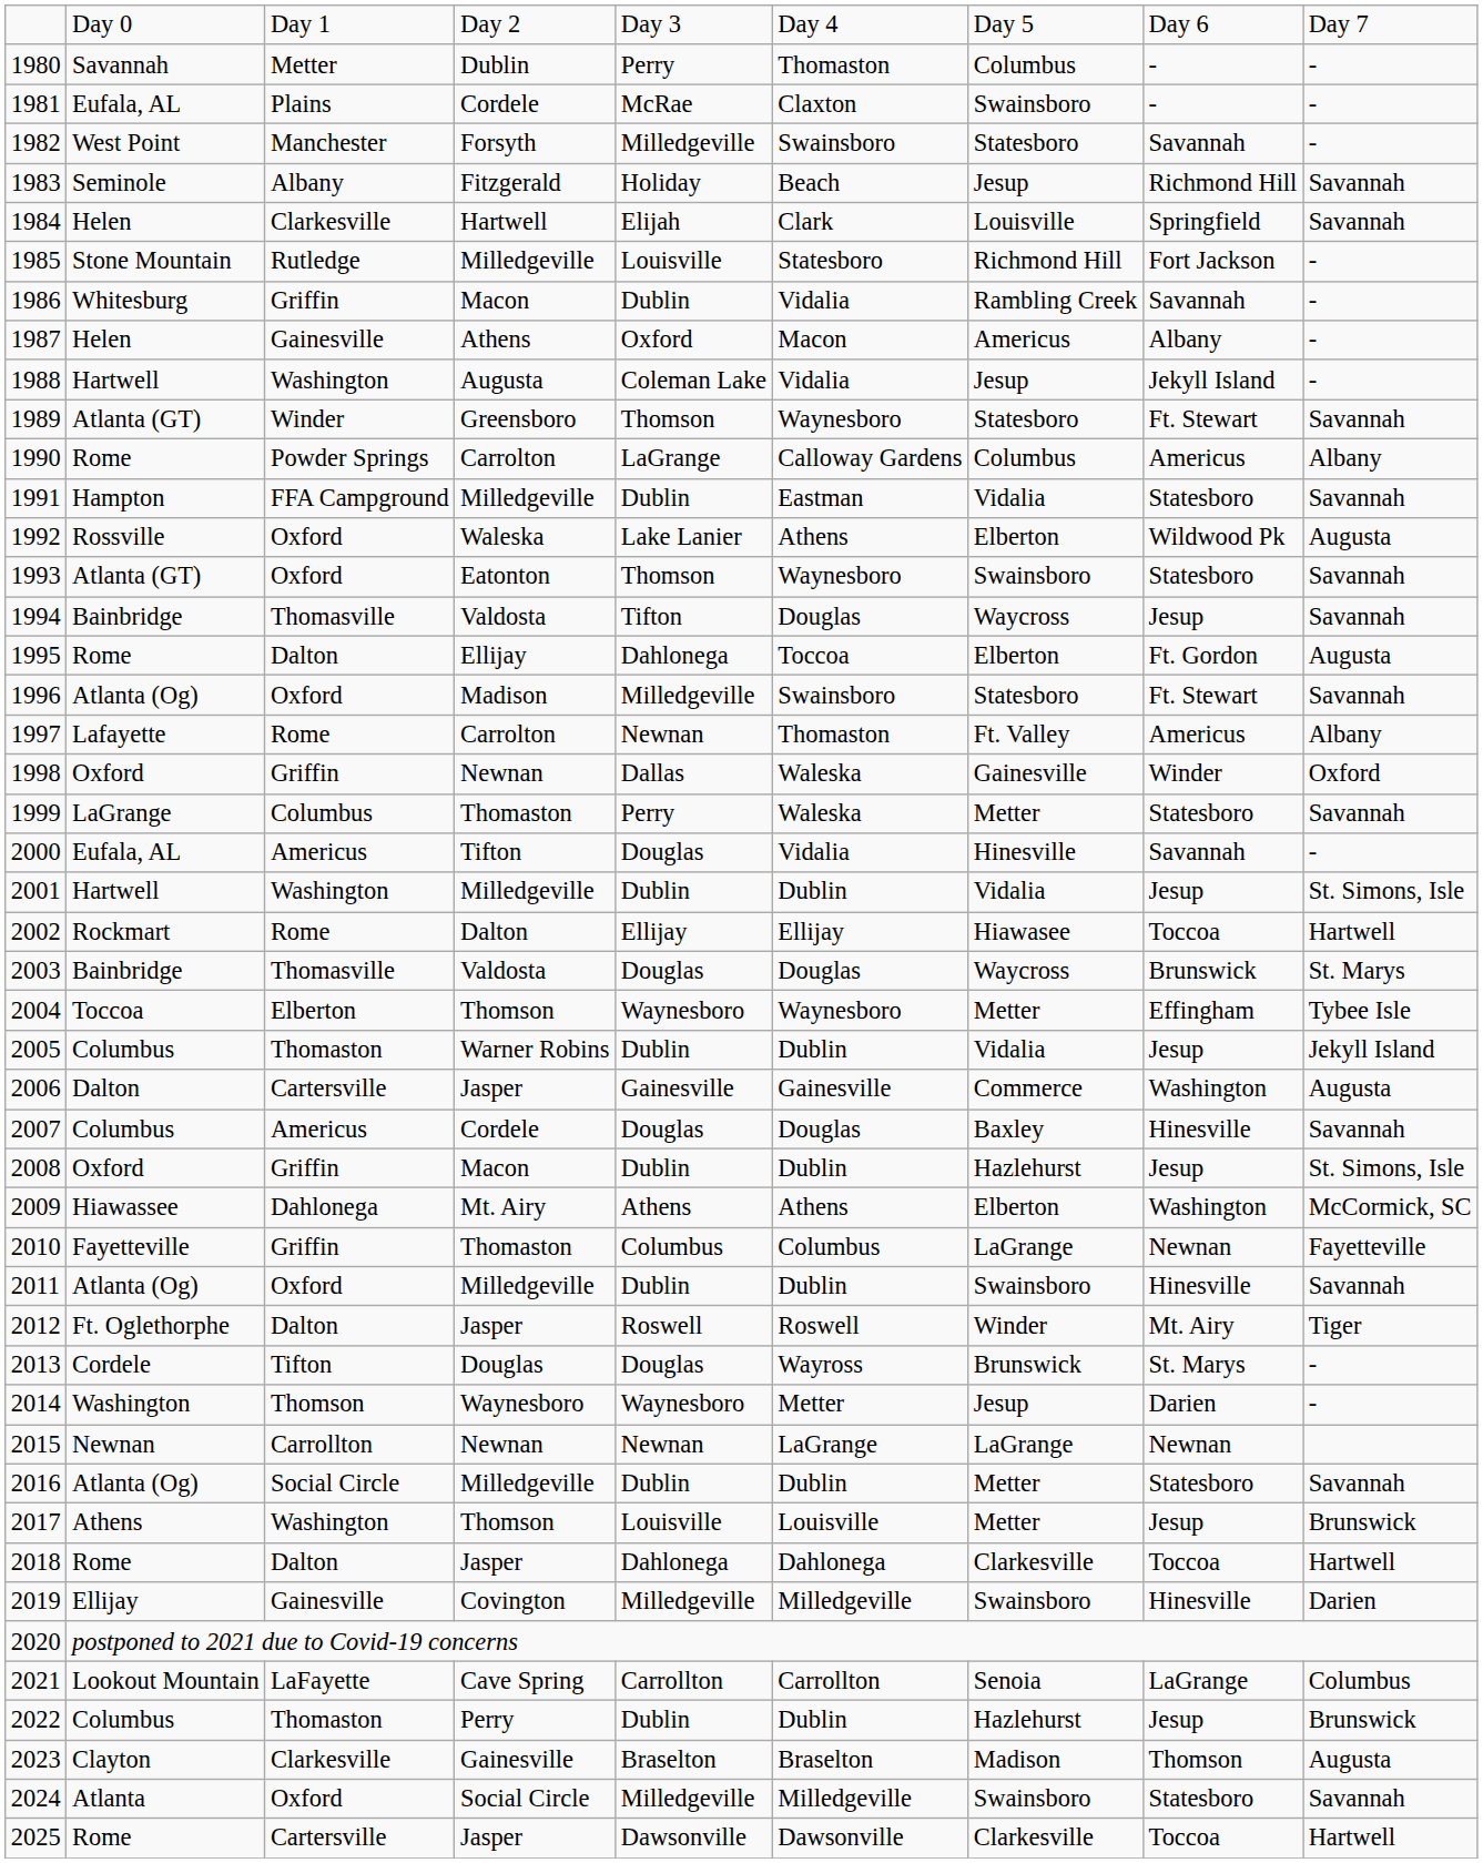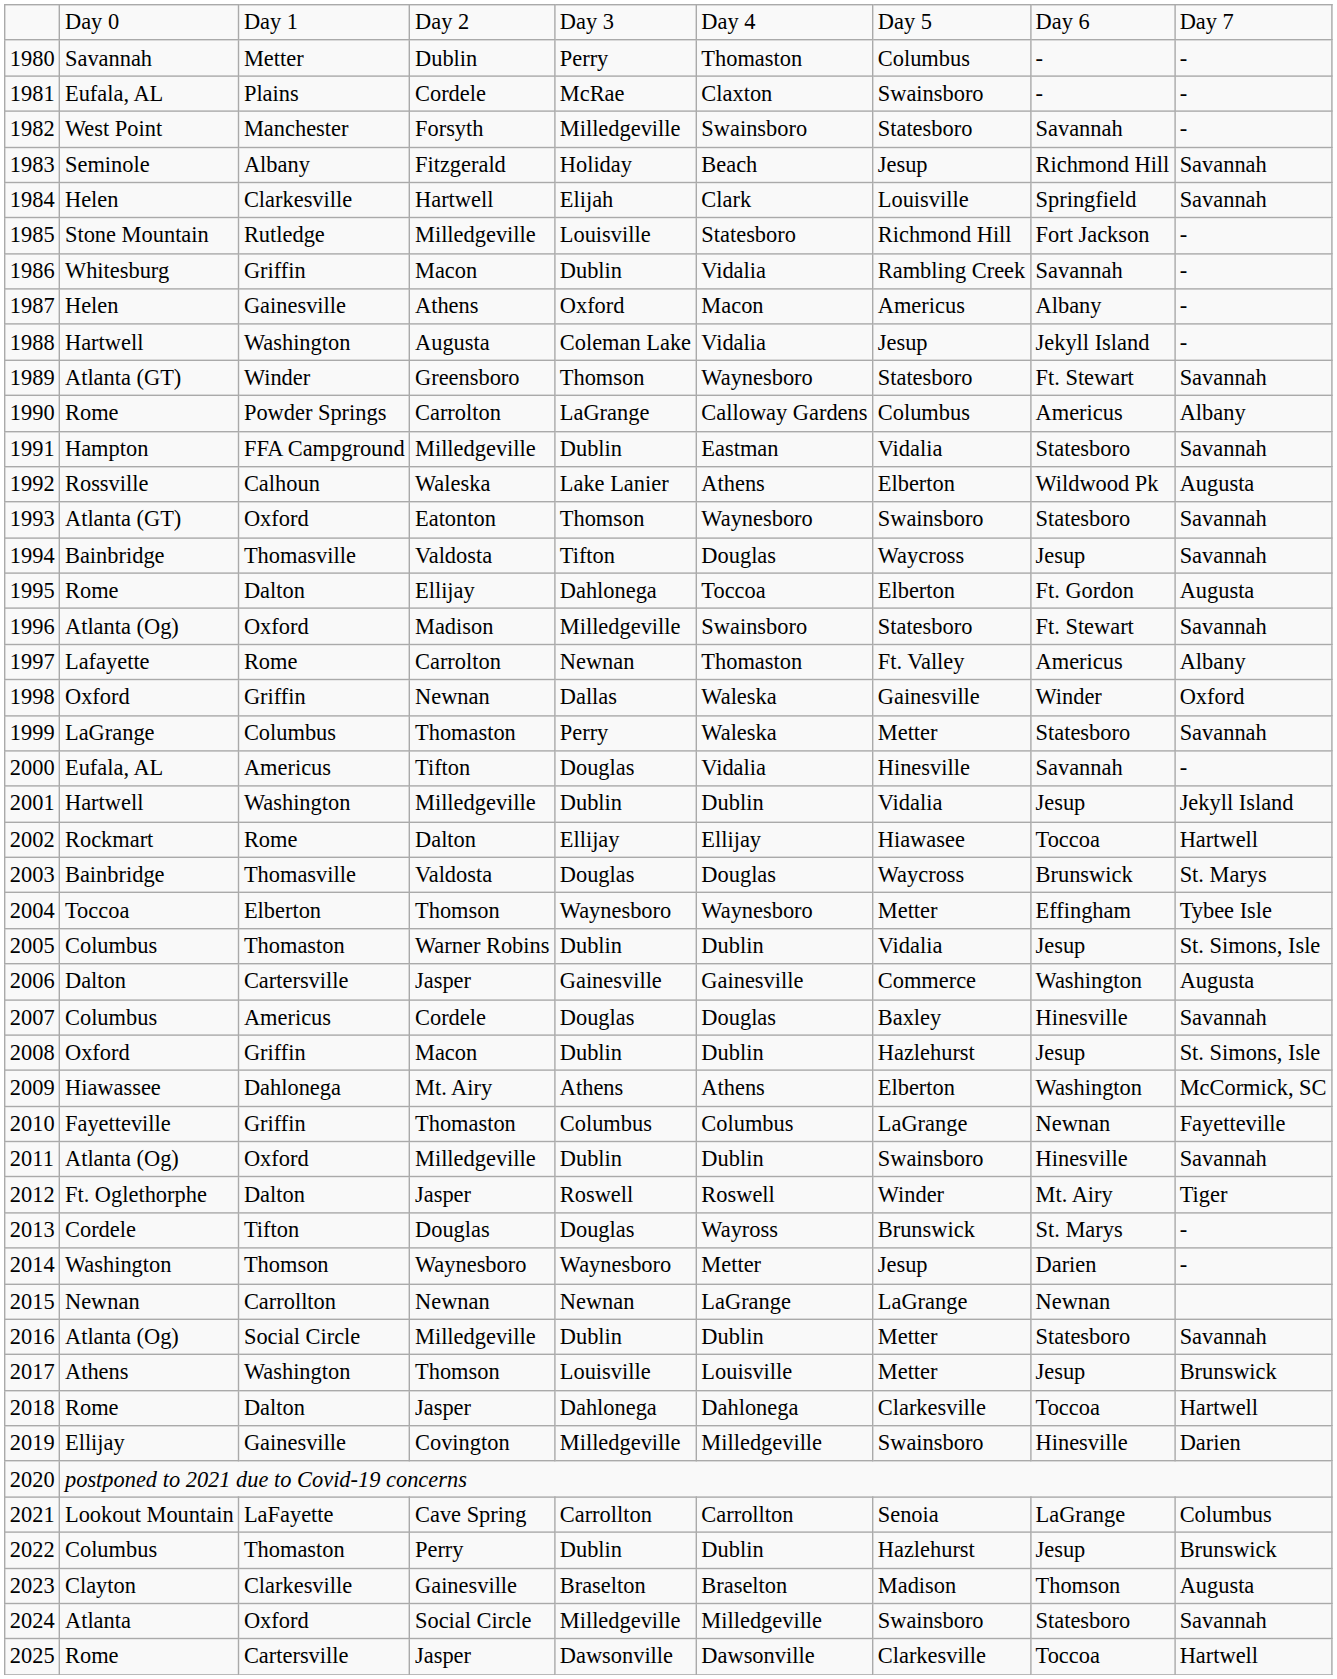1992 | column 3: Oxford -> Calhoun
2001 | column 9: St. Simons, Isle -> Jekyll Island
2005 | column 9: Jekyll Island -> St. Simons, Isle
